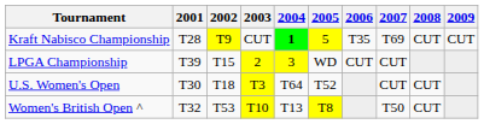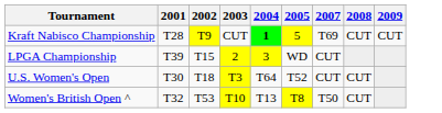- column: 2006 | T35 | CUT
